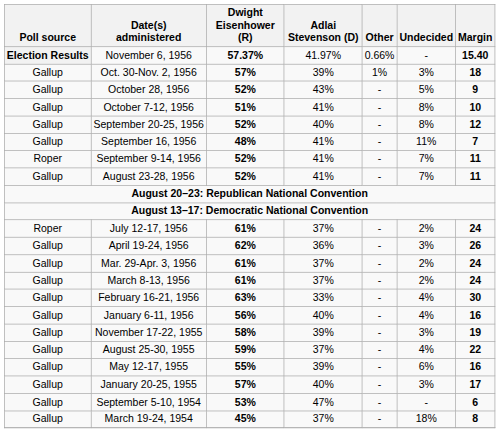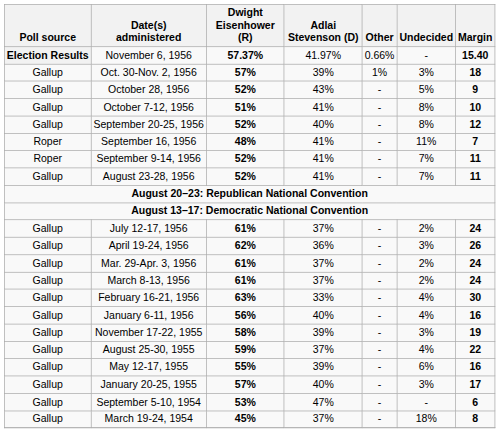September 16, 1956 | Poll source: Gallup -> Roper
July 12-17, 1956 | Poll source: Roper -> Gallup
